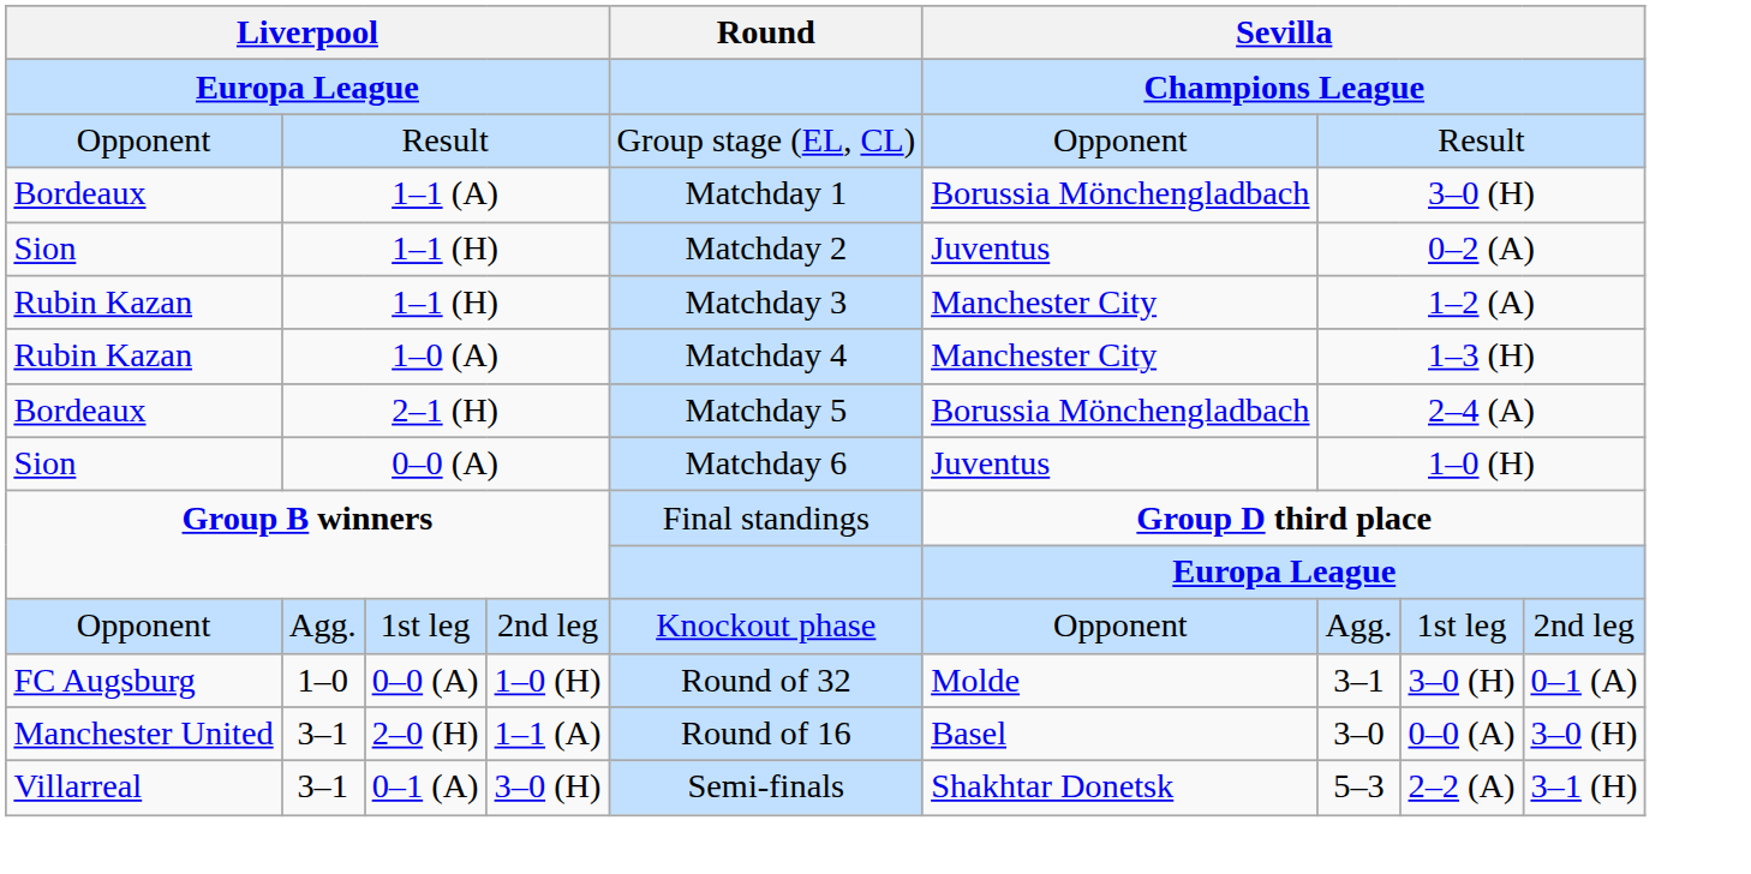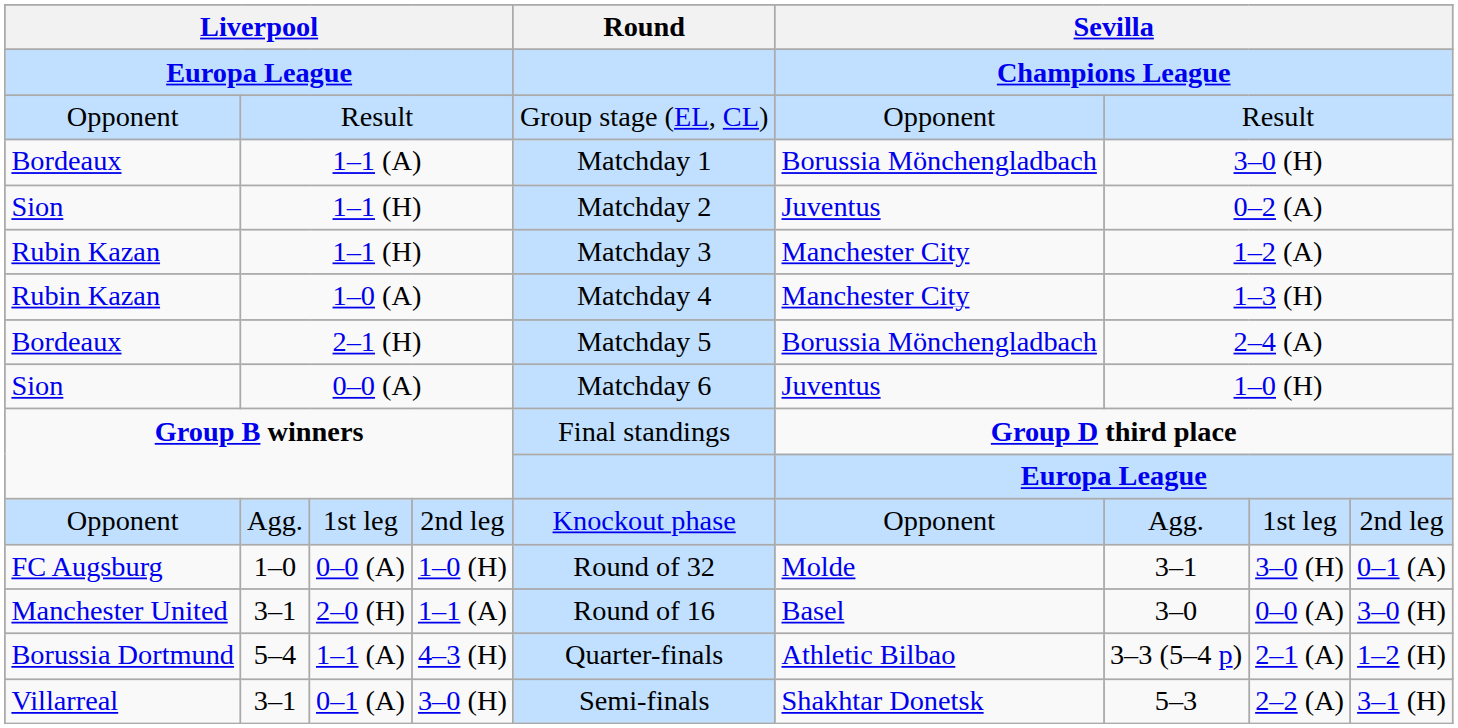+ row: Borussia Dortmund | 5–4 | 1–1 (A) | 4–3 (H) | Quarter-finals | Athletic Bilbao | 3–3 (5–4 p) | 2–1 (A) | 1–2 (H)
